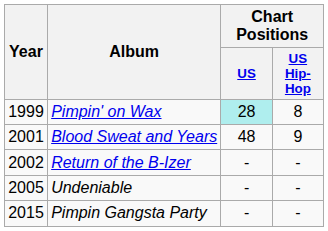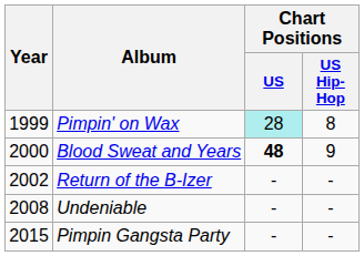Blood Sweat and Years | Year: 2001 -> 2000
Blood Sweat and Years | Chart Positions / US: normal -> bold
Undeniable | Year: 2005 -> 2008
